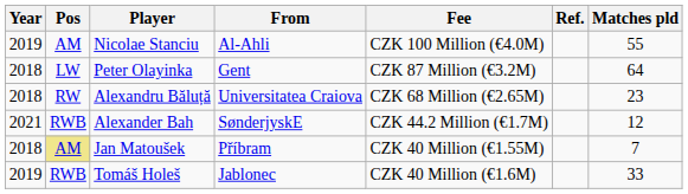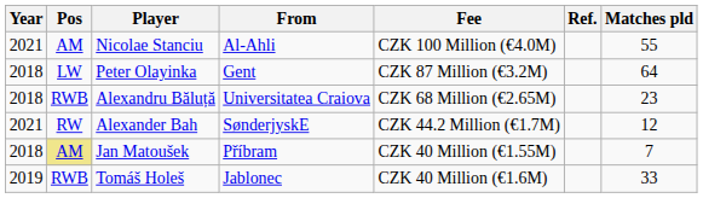Nicolae Stanciu | Year: 2019 -> 2021
Alexandru Băluță | Pos: RW -> RWB
Alexander Bah | Pos: RWB -> RW
